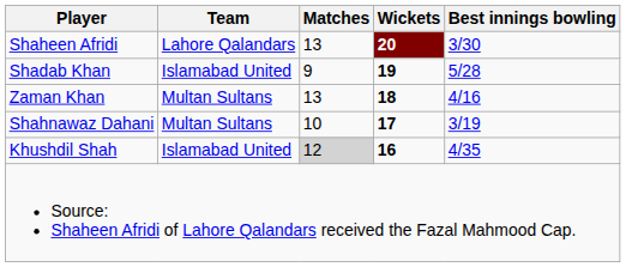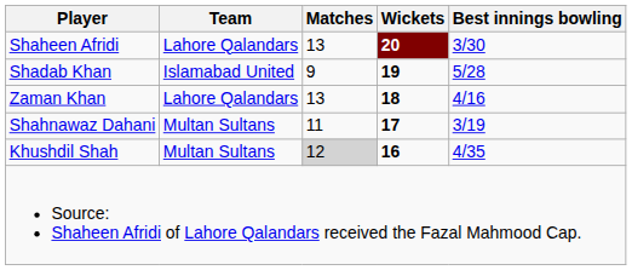Zaman Khan | Team: Multan Sultans -> Lahore Qalandars
Shahnawaz Dahani | Matches: 10 -> 11
Khushdil Shah | Team: Islamabad United -> Multan Sultans
